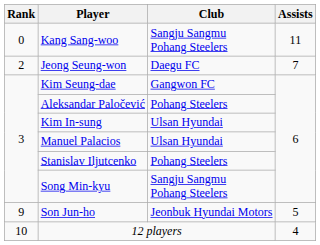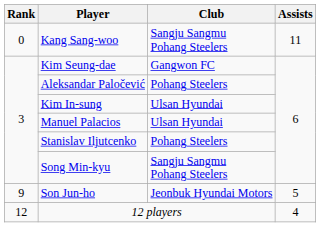- row: 2 | Jeong Seung-won | Daegu FC | 7
12 players | Rank: 10 -> 12
